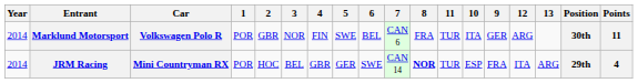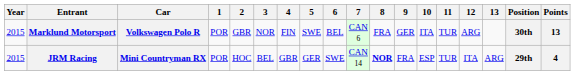columns swapped: 9 <-> 11
Marklund Motorsport | Year: 2014 -> 2015
Marklund Motorsport | Points: 11 -> 13
JRM Racing | Year: 2014 -> 2015
